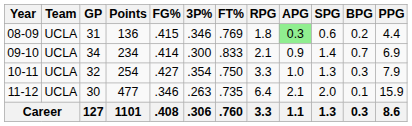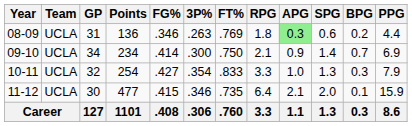08-09 | FG%: .415 -> .346
08-09 | 3P%: .346 -> .263
09-10 | FT%: .833 -> .750
10-11 | FT%: .750 -> .833
11-12 | FG%: .346 -> .415
11-12 | 3P%: .263 -> .346
